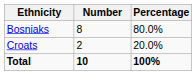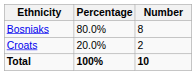columns swapped: Number <-> Percentage
